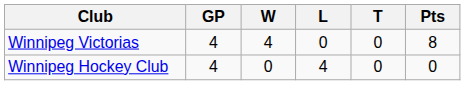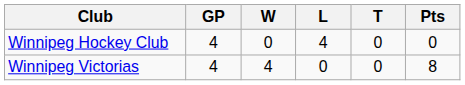rows swapped: Winnipeg Victorias <-> Winnipeg Hockey Club
